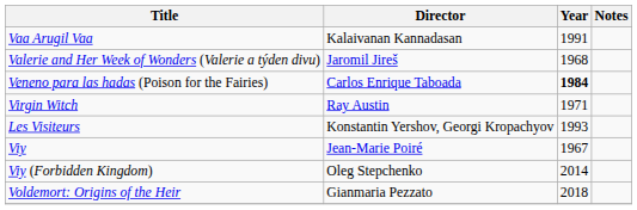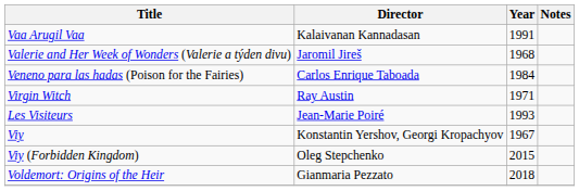Veneno para las hadas (Poison for the Fairies) | Year: bold -> normal
Les Visiteurs | Director: Konstantin Yershov, Georgi Kropachyov -> Jean-Marie Poiré
Viy | Director: Jean-Marie Poiré -> Konstantin Yershov, Georgi Kropachyov
Viy (Forbidden Kingdom) | Year: 2014 -> 2015
